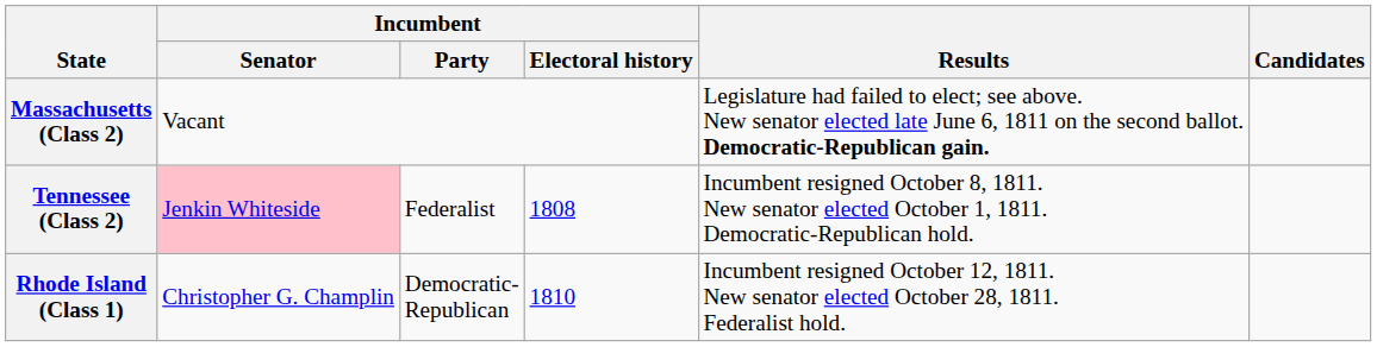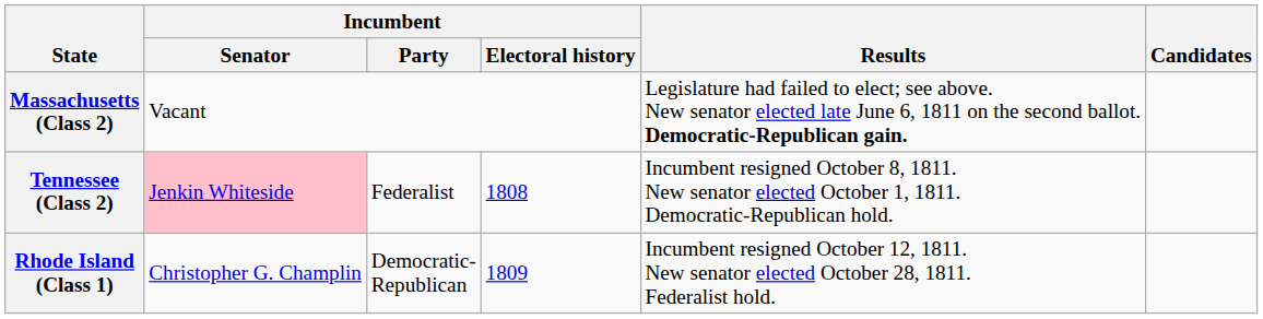Rhode Island (Class 1) | Incumbent / Electoral history: 1810 -> 1809
